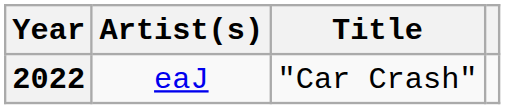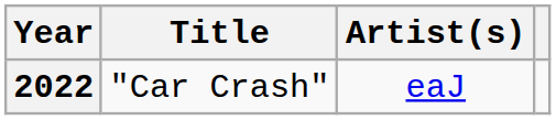columns swapped: Title <-> Artist(s)
